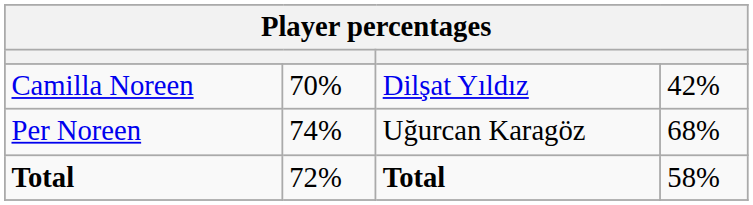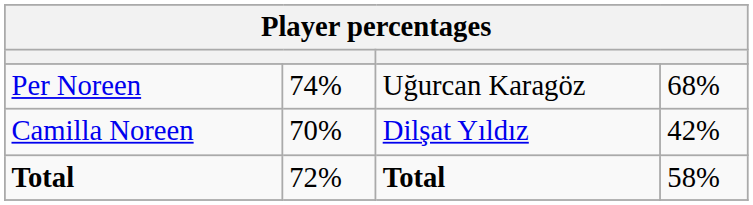rows swapped: Camilla Noreen <-> Per Noreen
